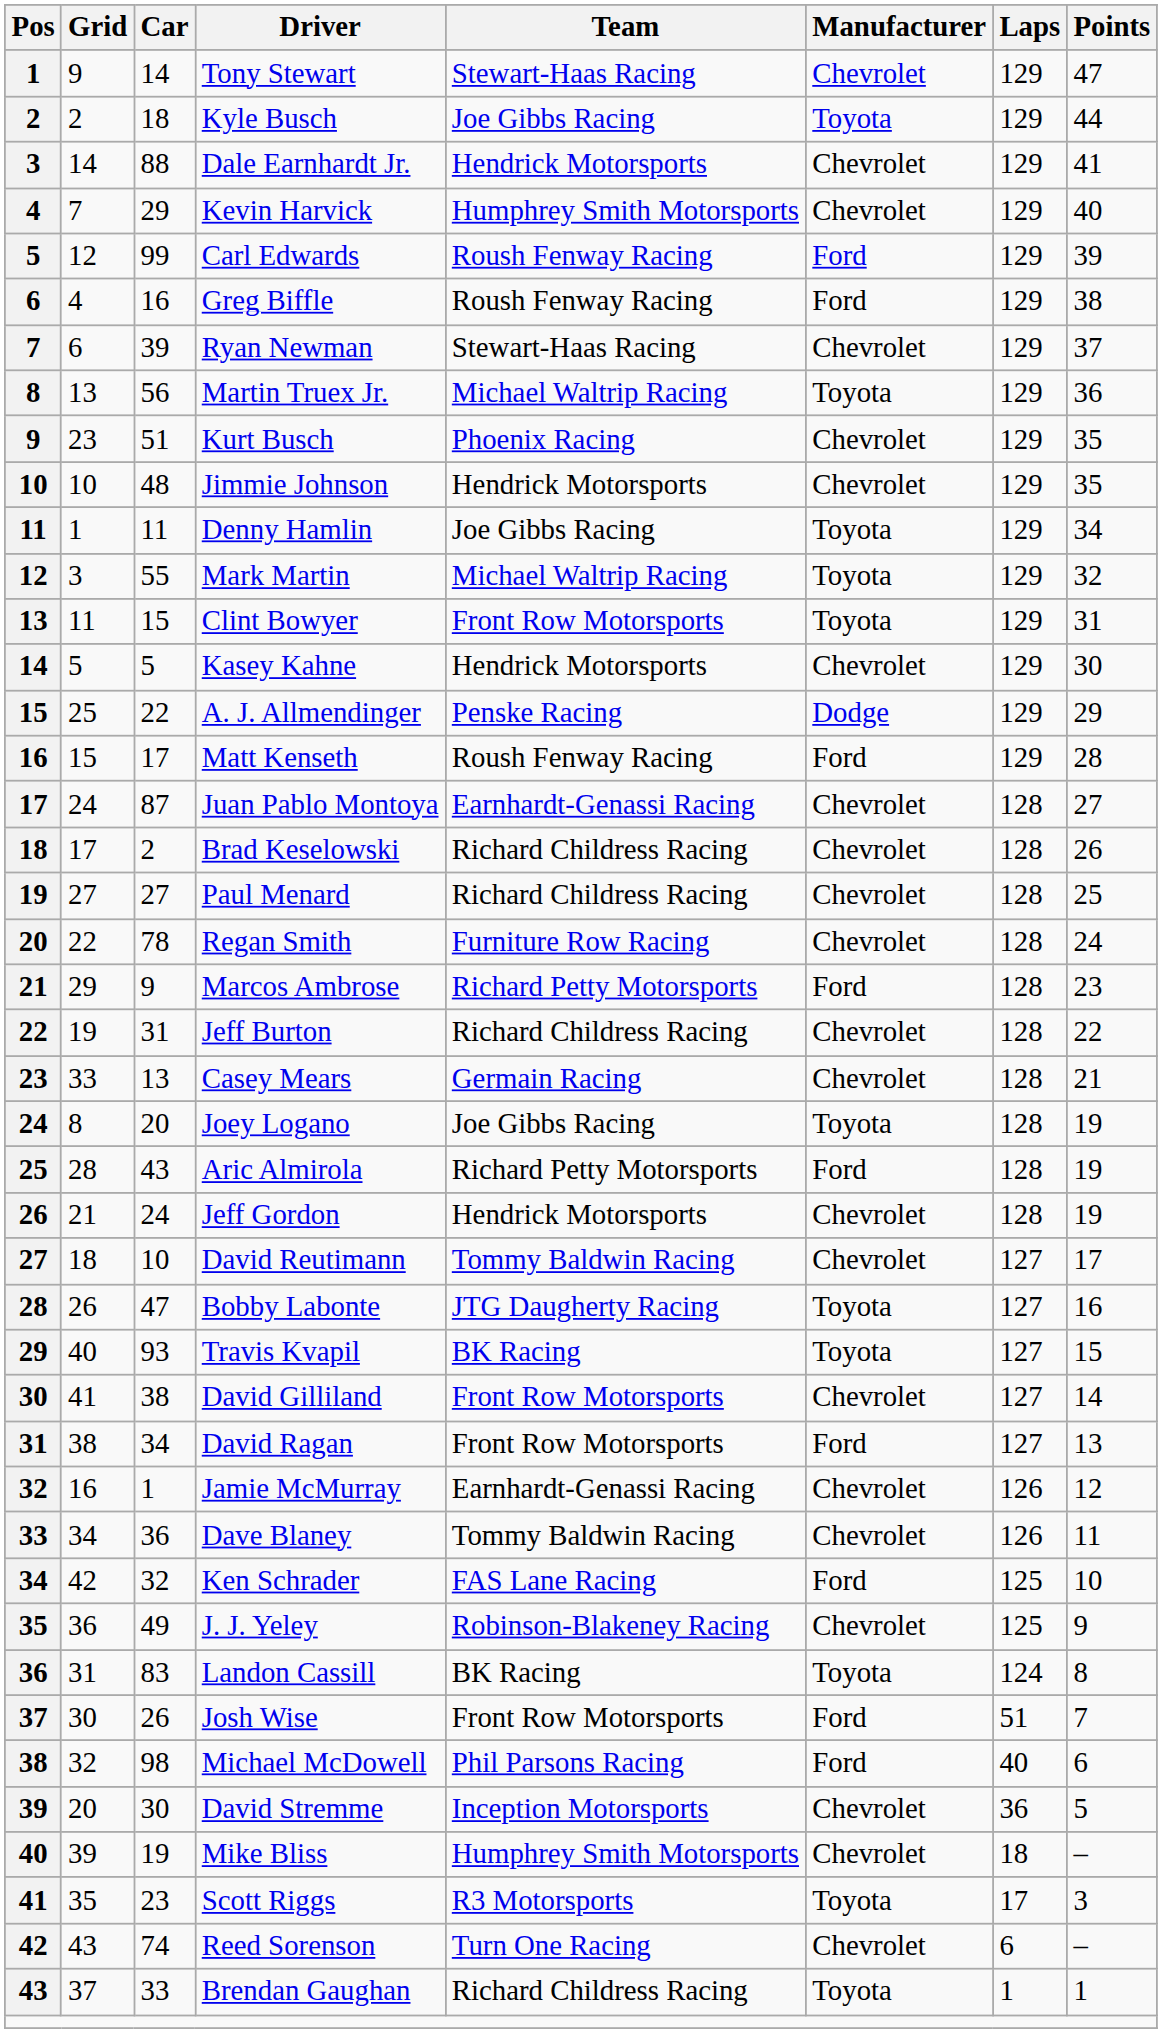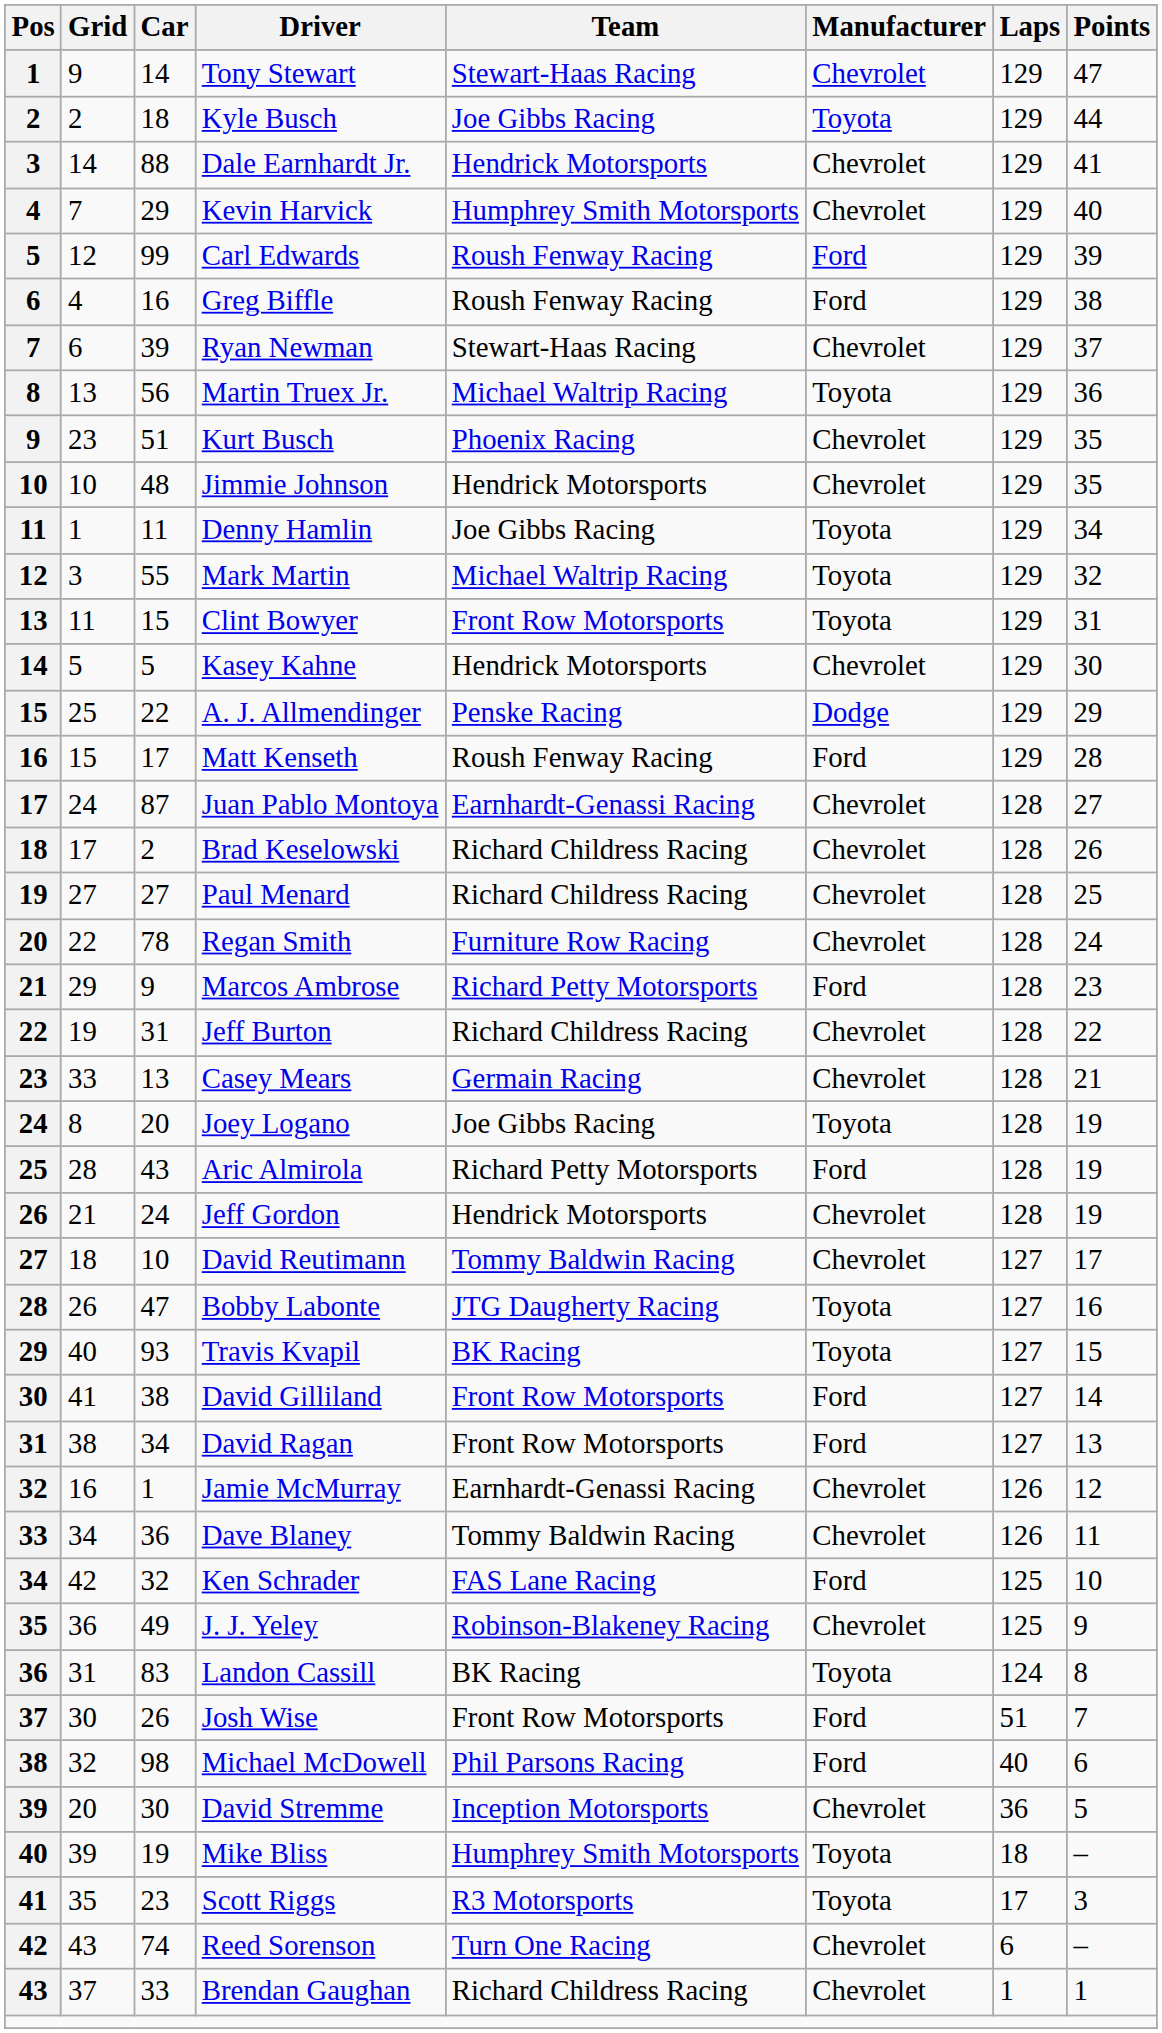David Gilliland | Manufacturer: Chevrolet -> Ford
Mike Bliss | Manufacturer: Chevrolet -> Toyota
Brendan Gaughan | Manufacturer: Toyota -> Chevrolet
